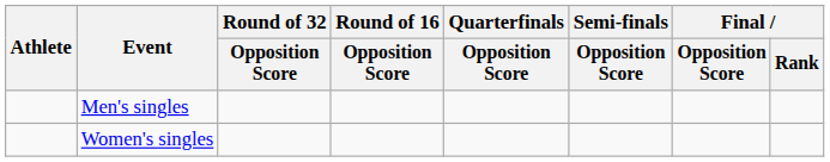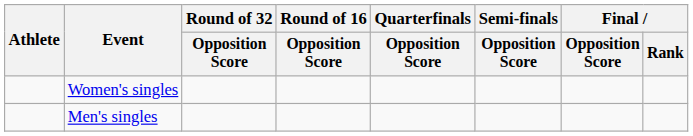rows swapped: Men's singles <-> Women's singles
